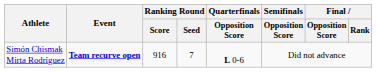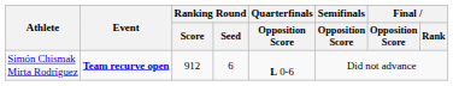Simón Chismak Mirta Rodríguez | Ranking Round / Score: 916 -> 912
Simón Chismak Mirta Rodríguez | Ranking Round / Seed: 7 -> 6
